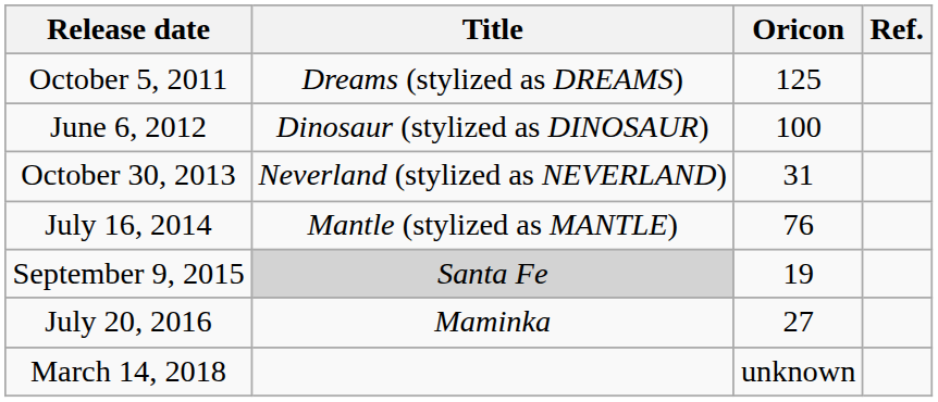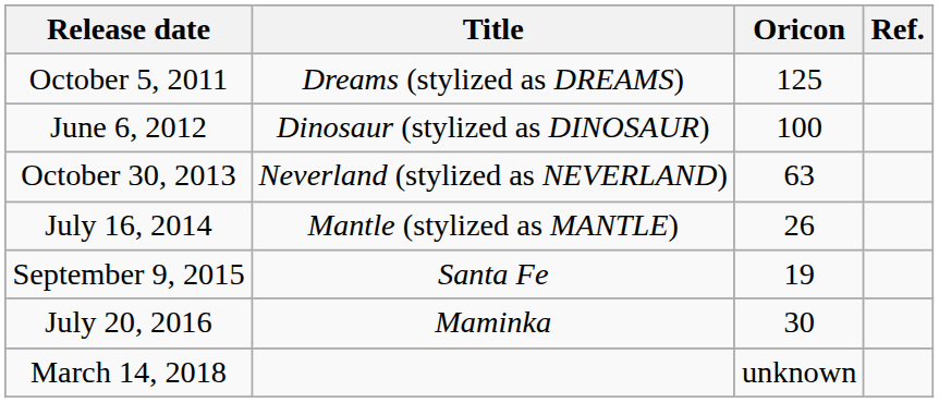October 30, 2013 | Oricon: 31 -> 63
July 16, 2014 | Oricon: 76 -> 26
September 9, 2015 | Title: lightgrey background -> no background
July 20, 2016 | Oricon: 27 -> 30
